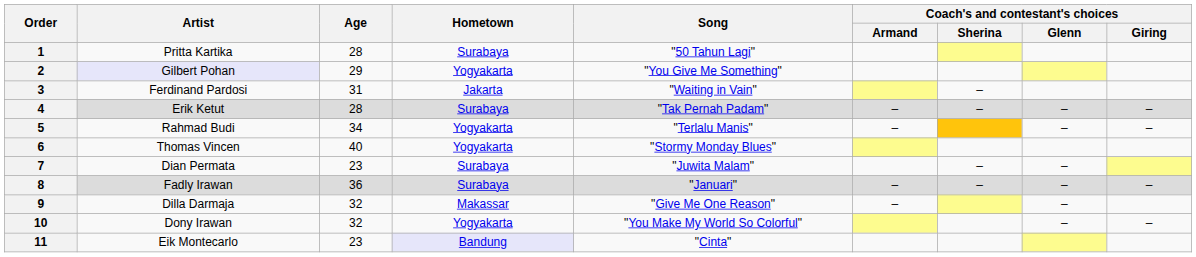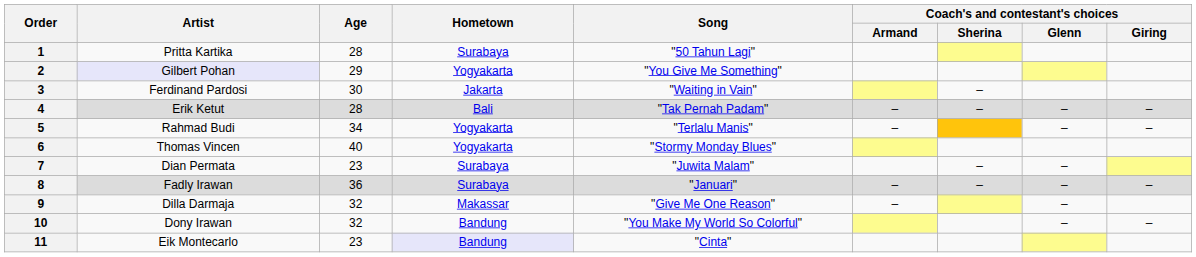3 | Age: 31 -> 30
4 | Hometown: Surabaya -> Bali
10 | Hometown: Yogyakarta -> Bandung
